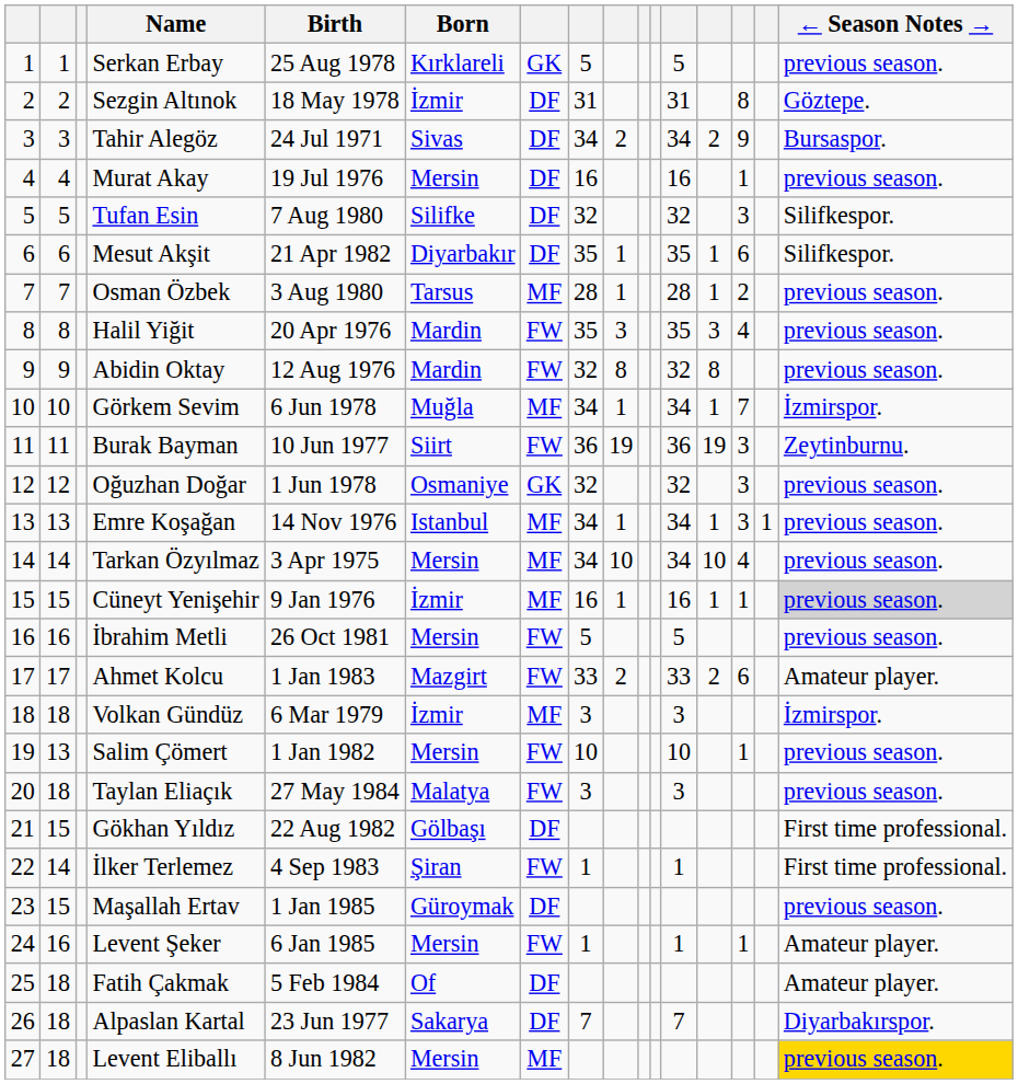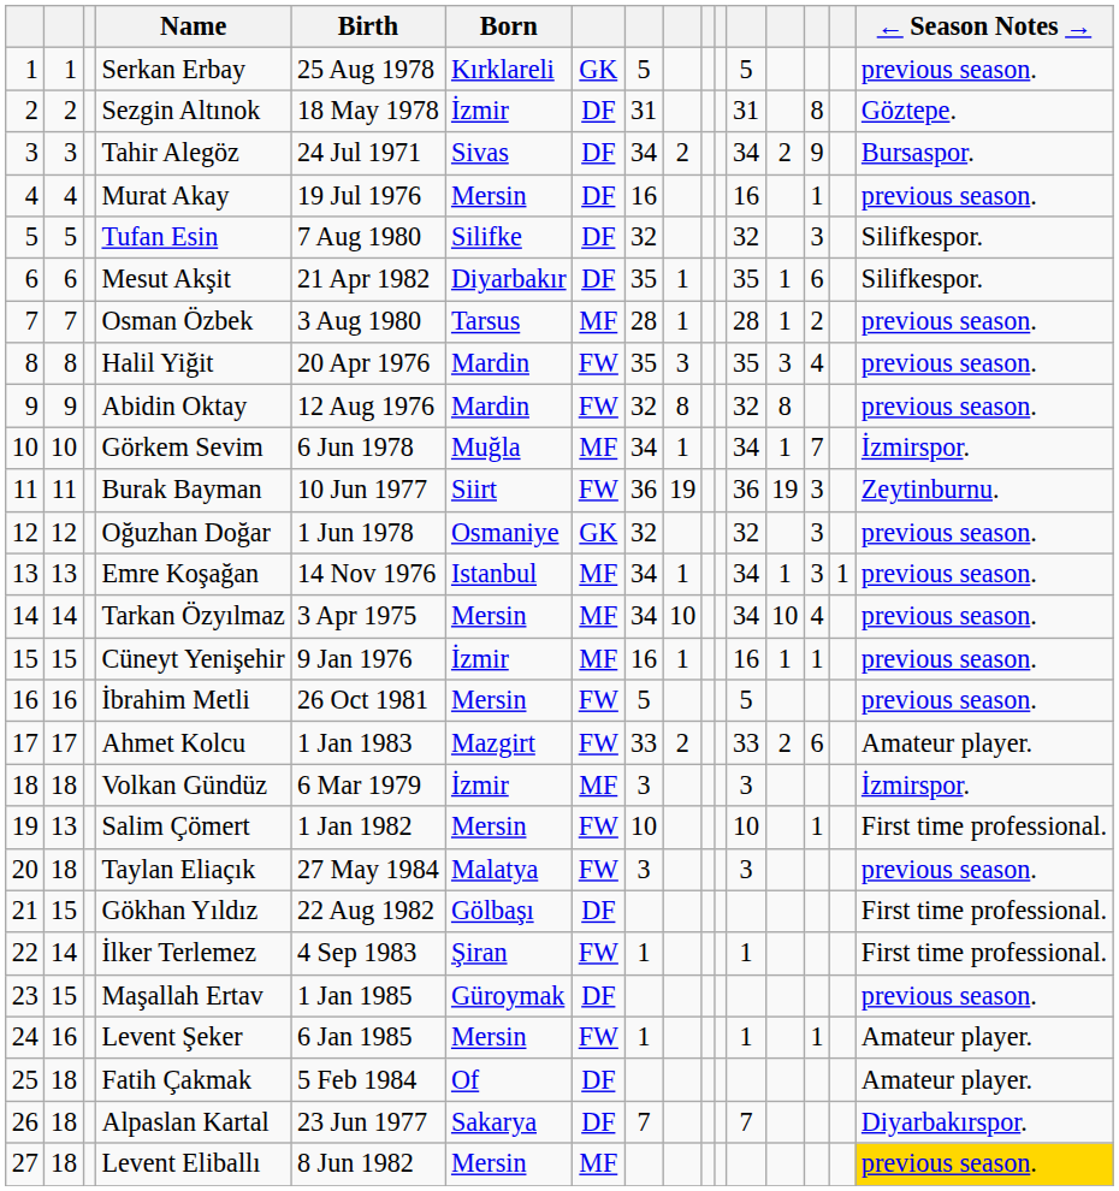Cüneyt Yenişehir | ← Season Notes →: lightgrey background -> no background
Salim Çömert | ← Season Notes →: previous season. -> First time professional.
